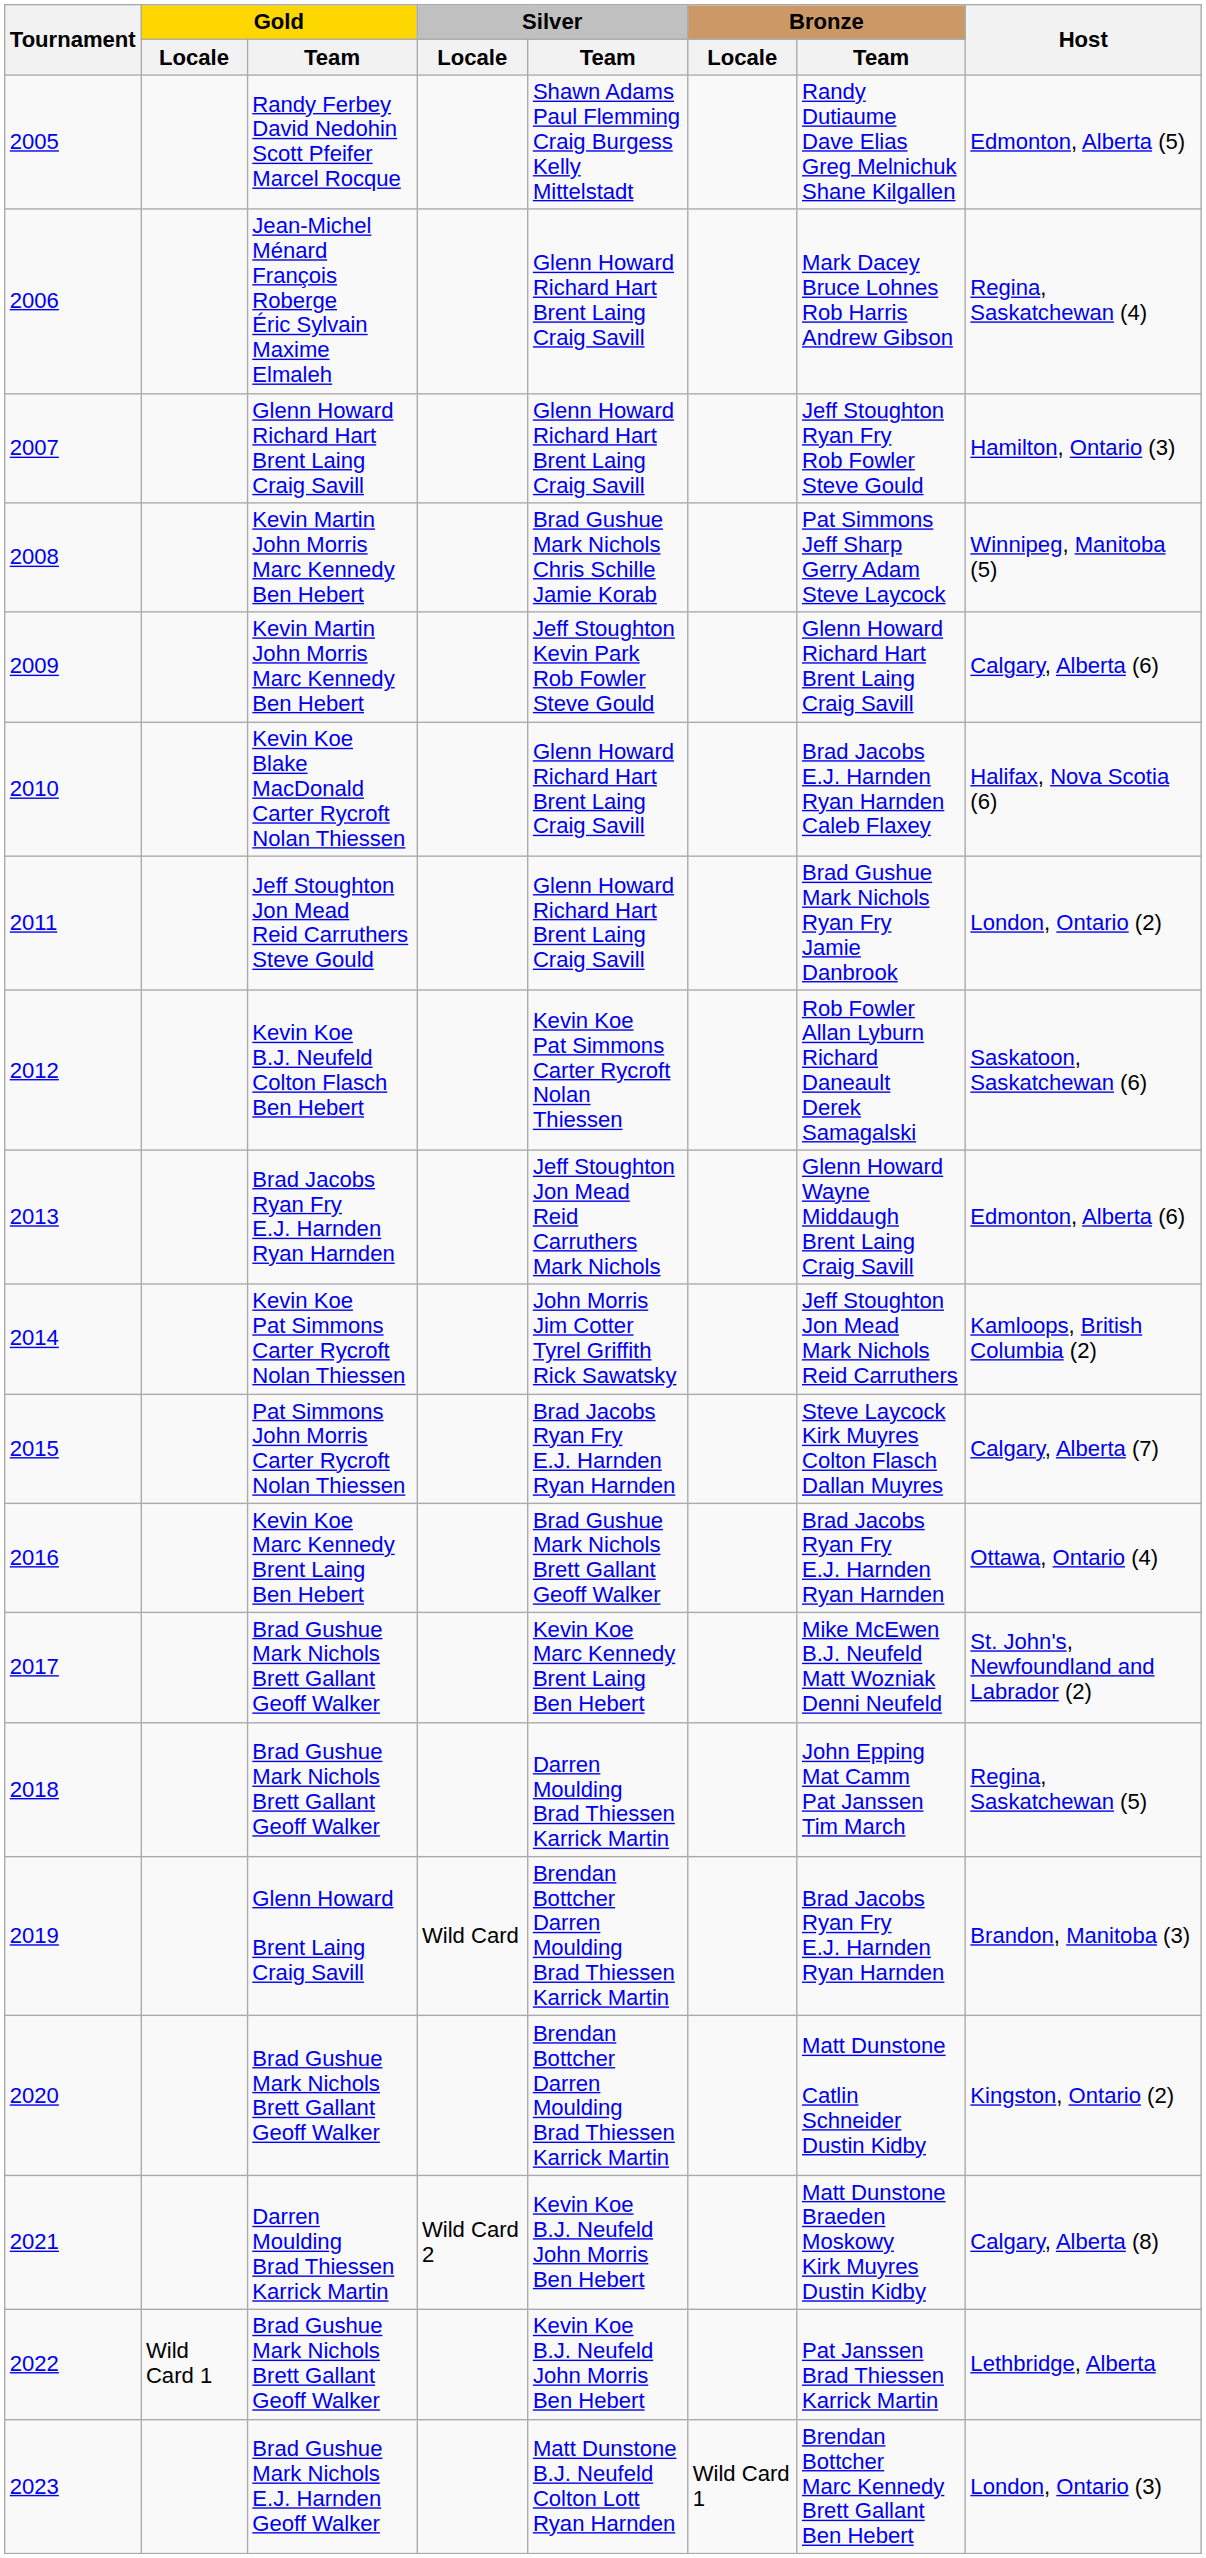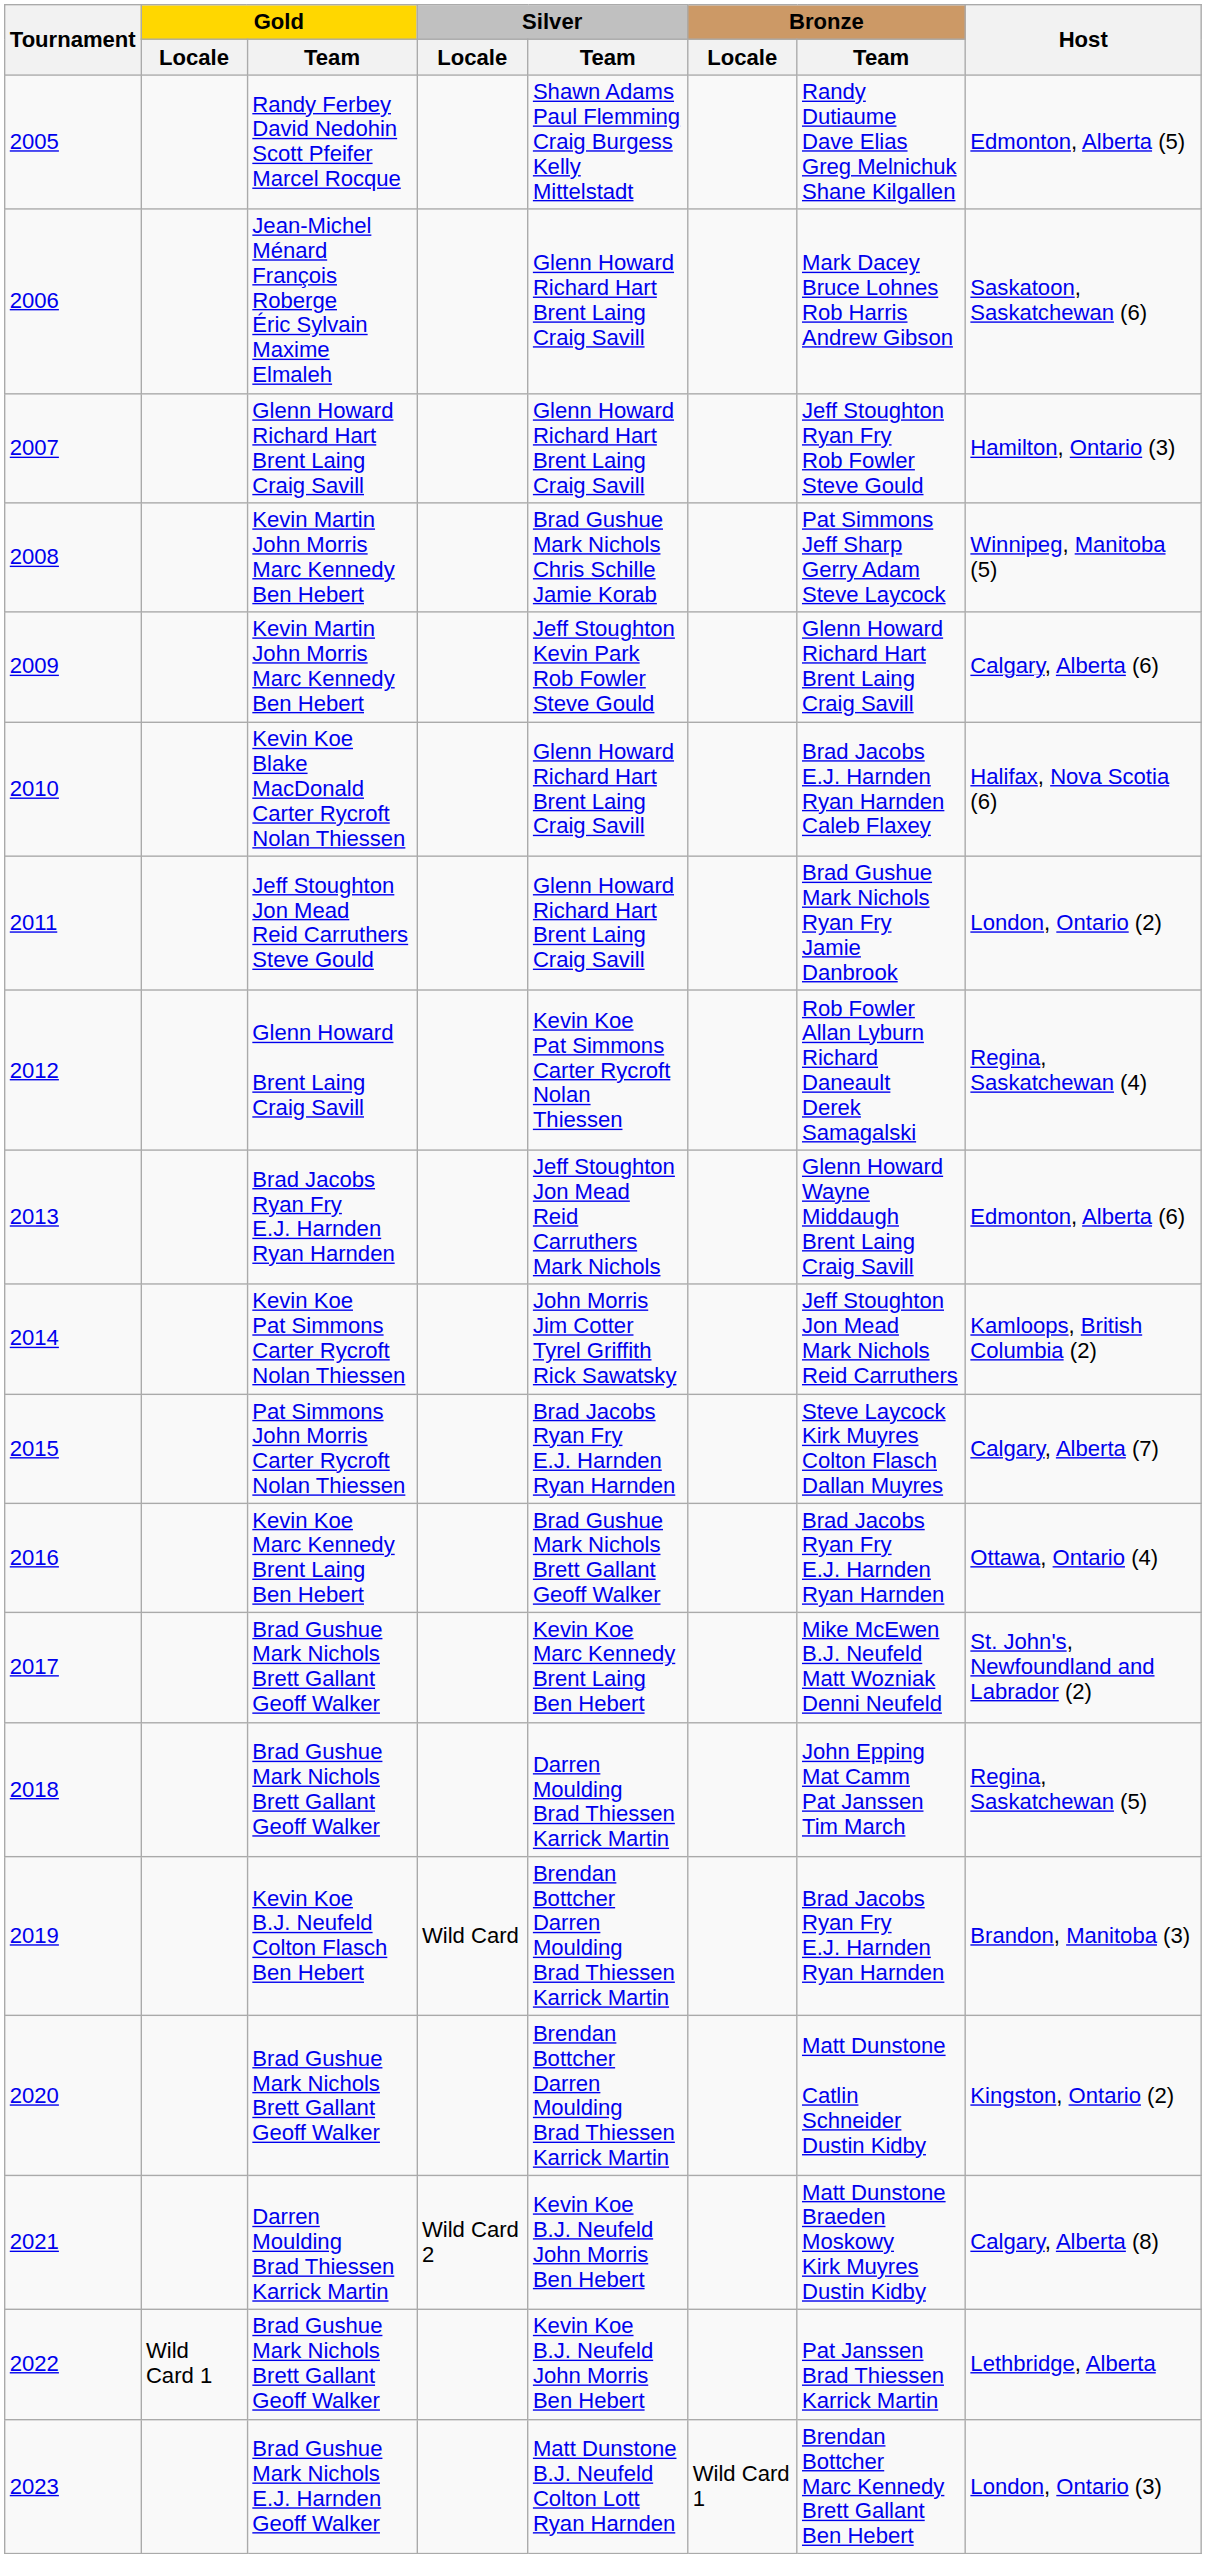2006 | Host: Regina, Saskatchewan (4) -> Saskatoon, Saskatchewan (6)
2012 | Gold / Team: Kevin Koe B.J. Neufeld Colton Flasch Ben Hebert -> Glenn Howard Brent Laing Craig Savill
2012 | Host: Saskatoon, Saskatchewan (6) -> Regina, Saskatchewan (4)
2019 | Gold / Team: Glenn Howard Brent Laing Craig Savill -> Kevin Koe B.J. Neufeld Colton Flasch Ben Hebert
